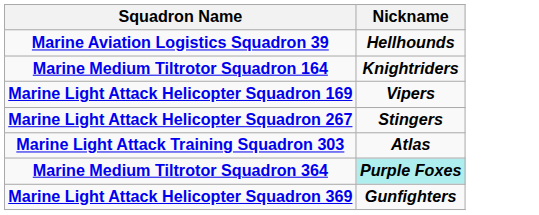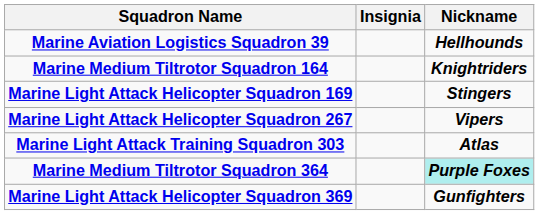+ column: Insignia
Marine Light Attack Helicopter Squadron 169 | Nickname: Vipers -> Stingers
Marine Light Attack Helicopter Squadron 267 | Nickname: Stingers -> Vipers
